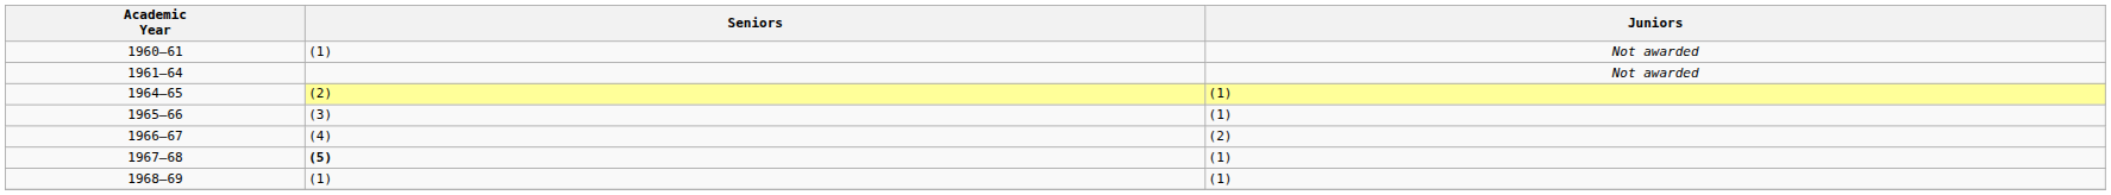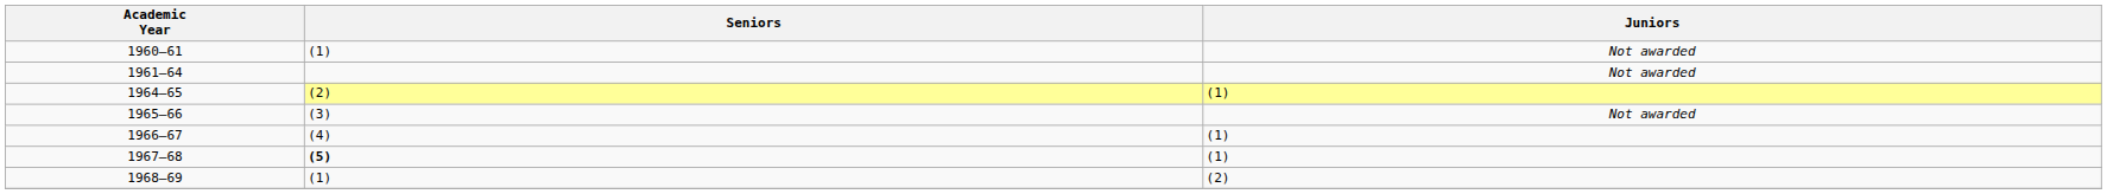1965–66 | Juniors: (1) -> Not awarded
1966–67 | Juniors: (2) -> (1)
1968–69 | Juniors: (1) -> (2)
